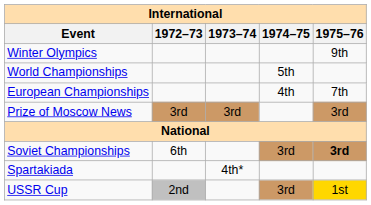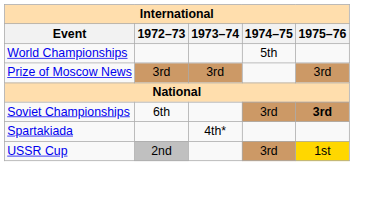- row: Winter Olympics | 9th
- row: European Championships | 4th | 7th
